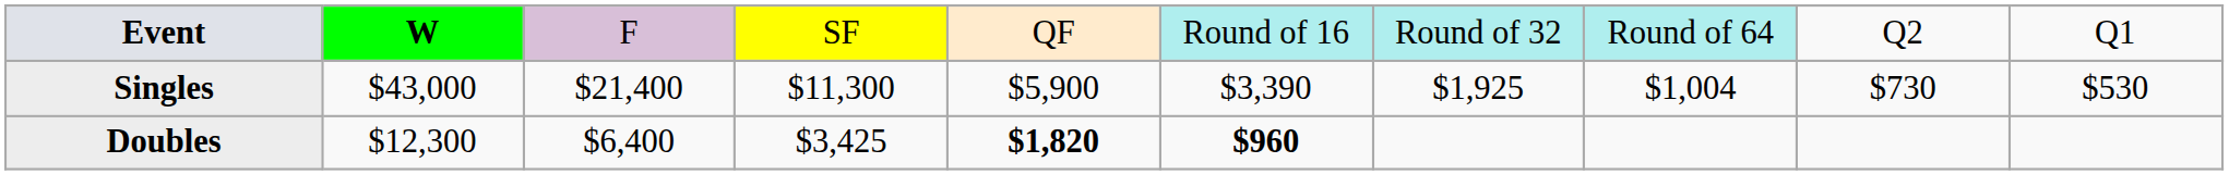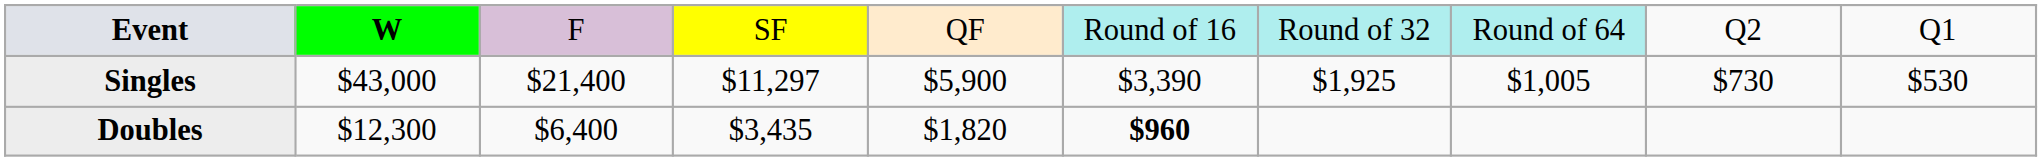Singles | column 4: $11,300 -> $11,297
Singles | column 8: $1,004 -> $1,005
Doubles | column 4: $3,425 -> $3,435
Doubles | column 5: bold -> normal
